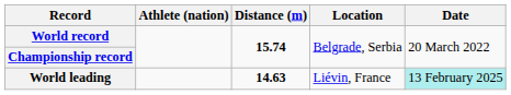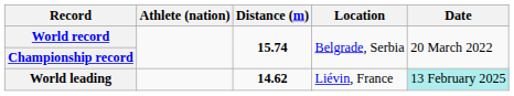World leading | Distance (m): 14.63 -> 14.62
